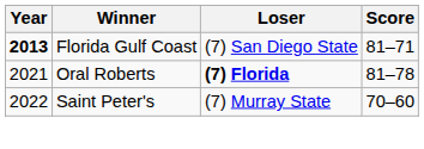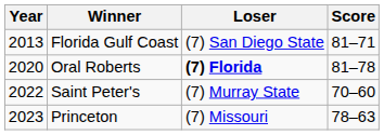Florida Gulf Coast | Year: bold -> normal
Oral Roberts | Year: 2021 -> 2020
+ row: 2023 | Princeton | (7) Missouri | 78–63
